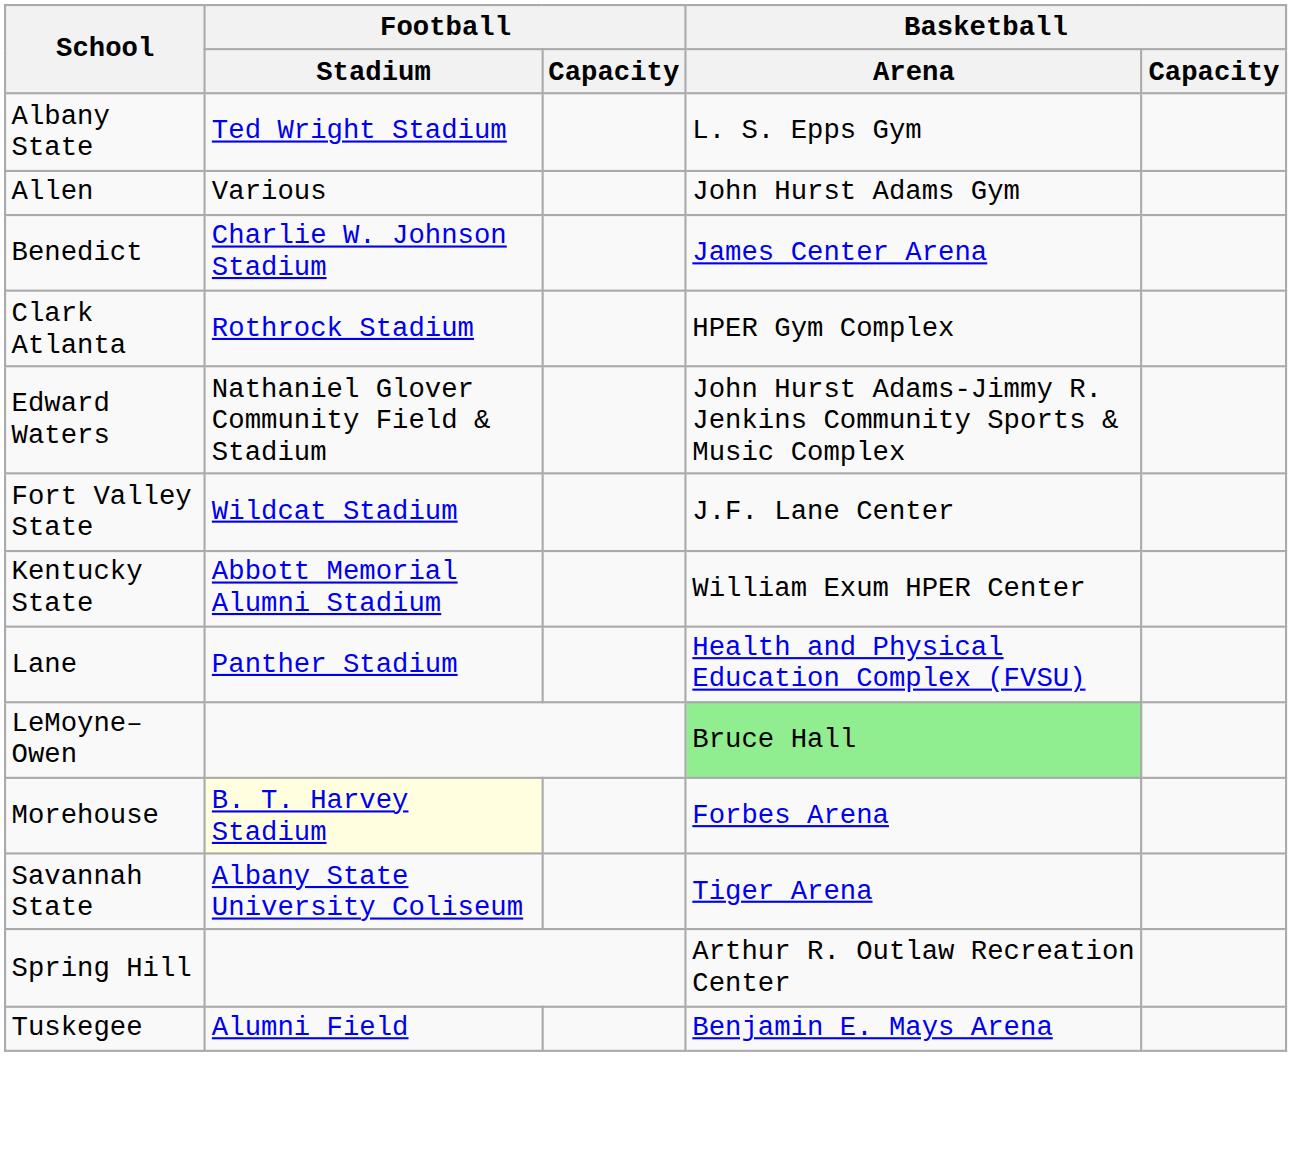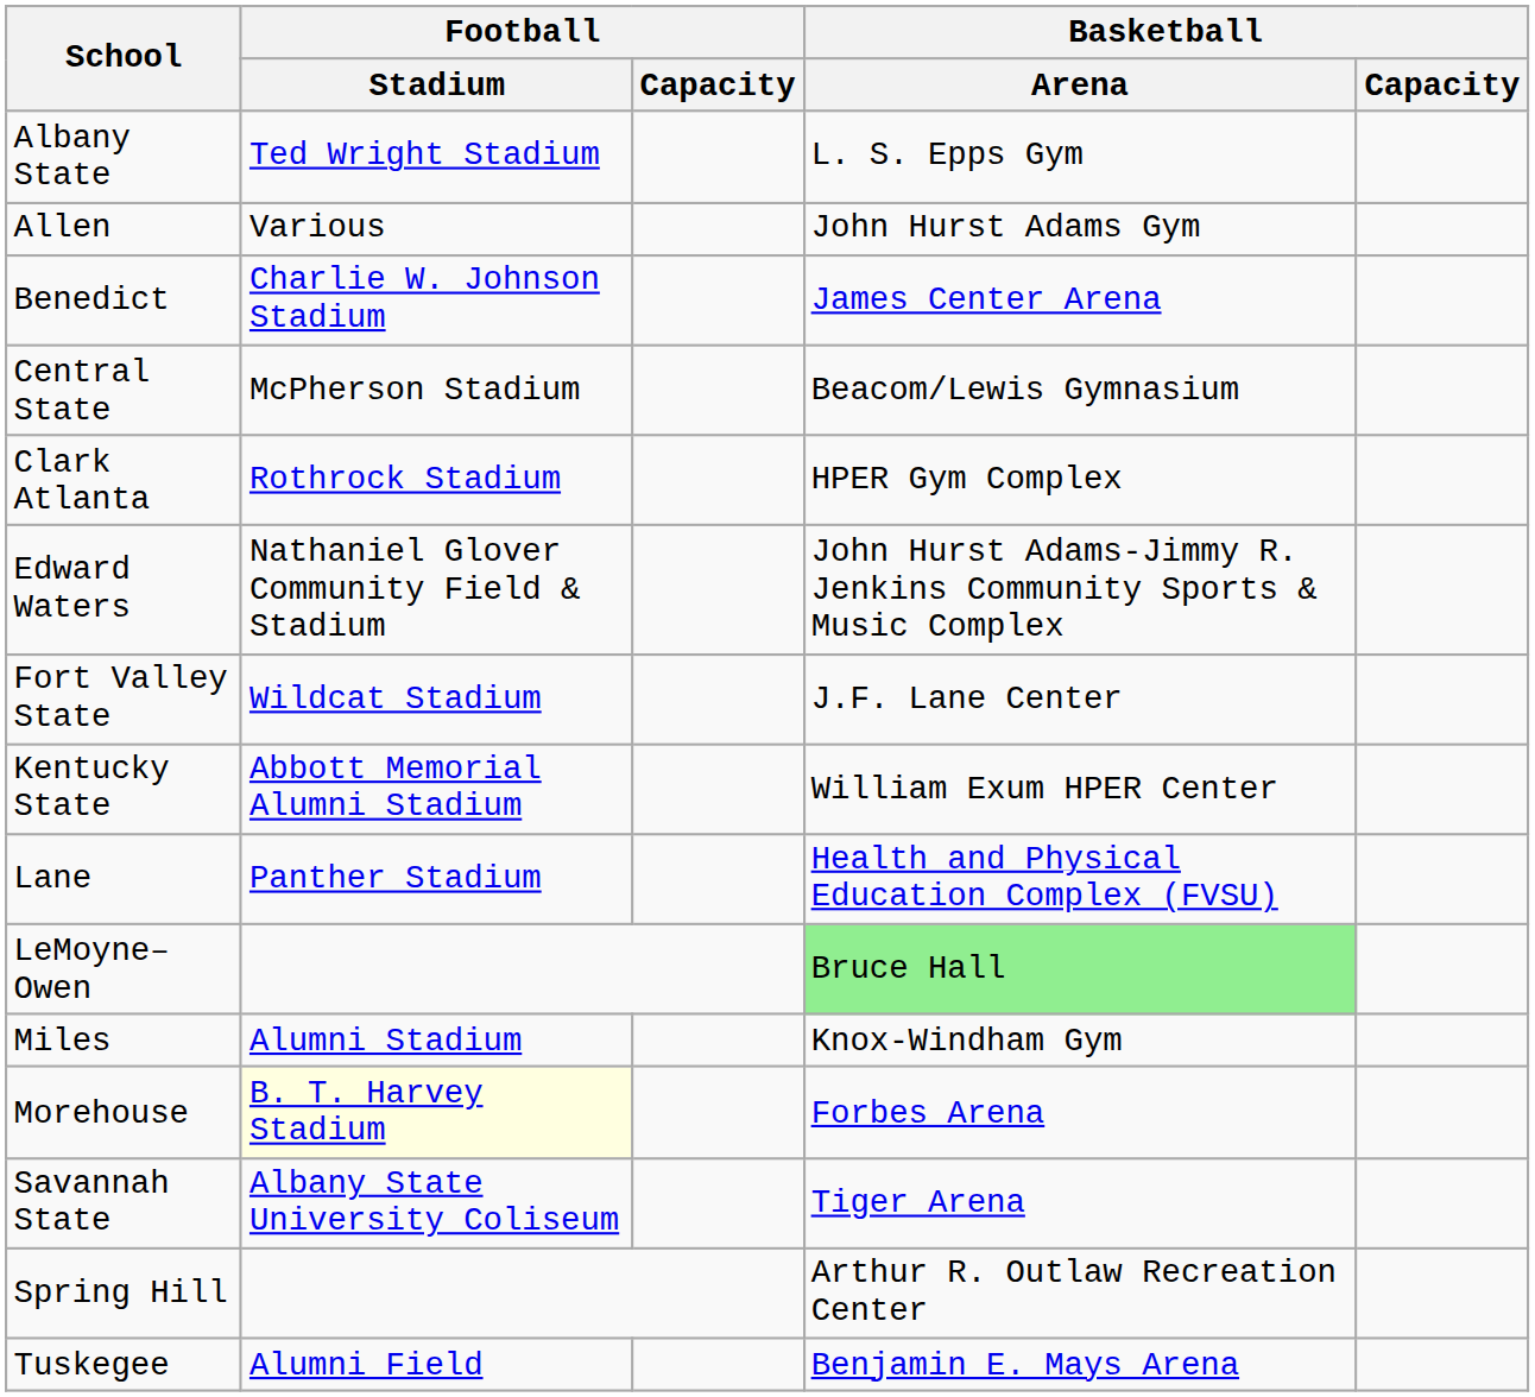+ row: Central State | McPherson Stadium | Beacom/Lewis Gymnasium
+ row: Miles | Alumni Stadium | Knox-Windham Gym
